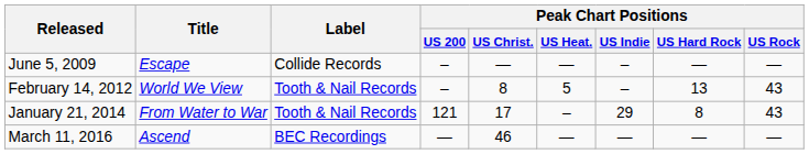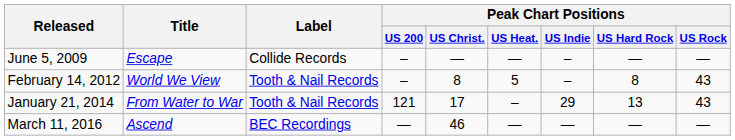February 14, 2012 | Peak Chart Positions / US Hard Rock: 13 -> 8
January 21, 2014 | Peak Chart Positions / US Hard Rock: 8 -> 13
